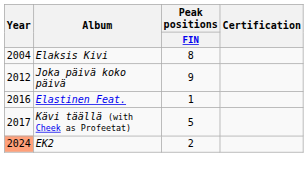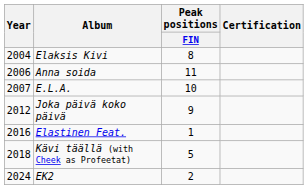+ row: 2006 | Anna soida | 11
+ row: 2007 | E.L.A. | 10
Kävi täällä (with Cheek as Profeetat) | Year: 2017 -> 2018
EK2 | Year: lightsalmon background -> no background
